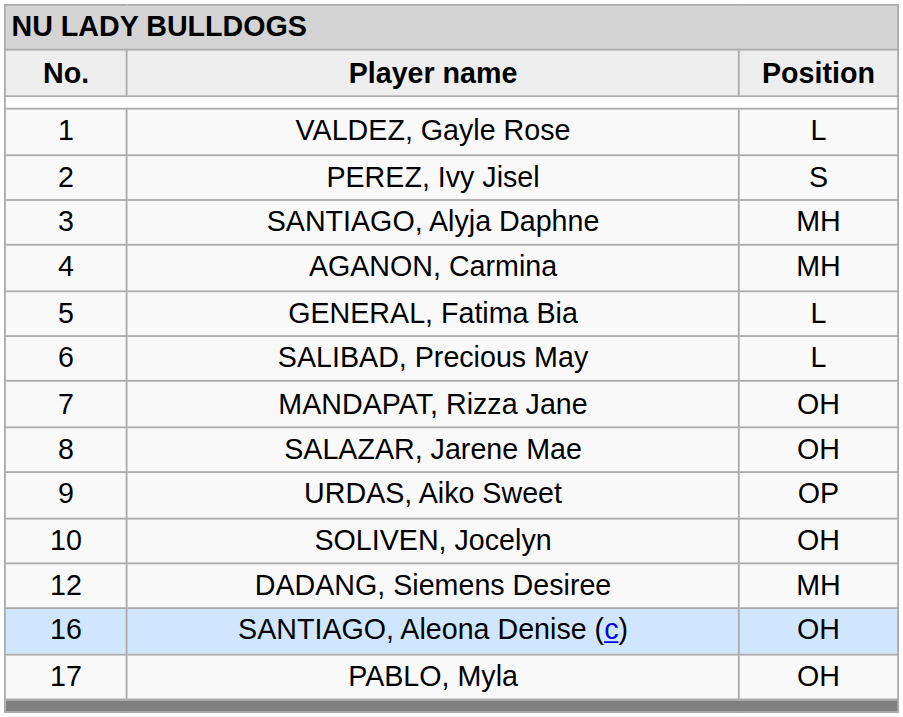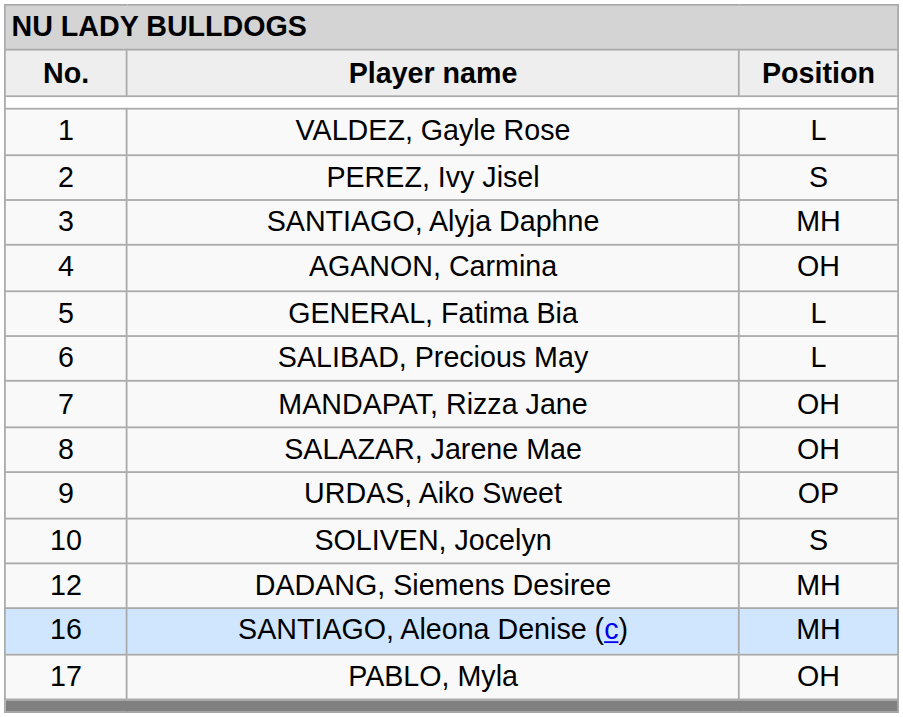AGANON, Carmina | column 3: MH -> OH
SOLIVEN, Jocelyn | column 3: OH -> S
SANTIAGO, Aleona Denise (c) | column 3: OH -> MH
